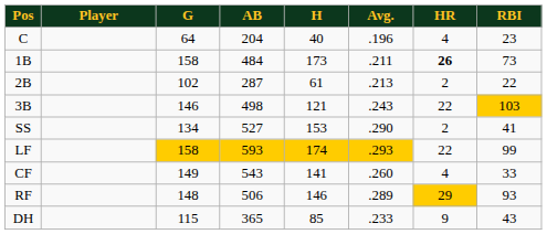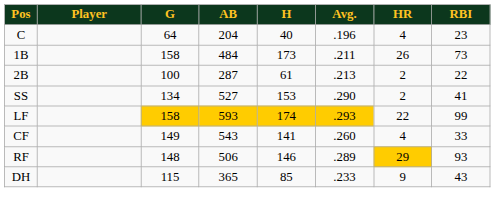1B | HR: bold -> normal
2B | G: 102 -> 100
- row: 3B | 146 | 498 | 121 | .243 | 22 | 103
